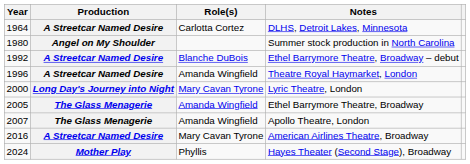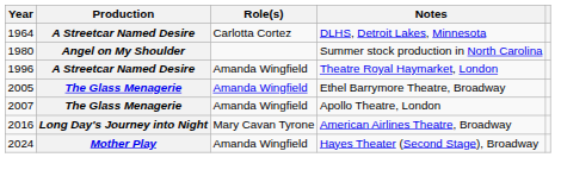- row: 1992 | A Streetcar Named Desire | Blanche DuBois | Ethel Barrymore Theatre, Broadway – debut
- row: 2000 | Long Day's Journey into Night | Mary Cavan Tyrone | Lyric Theatre, London
American Airlines Theatre, Broadway | Production: A Streetcar Named Desire -> Long Day's Journey into Night
Hayes Theater (Second Stage), Broadway | Role(s): Phyllis -> Amanda Wingfield
